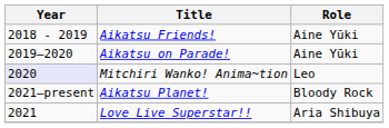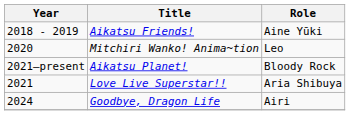- row: 2019–2020 | Aikatsu on Parade! | Aine Yūki
Mitchiri Wanko! Anima~tion | Year: lavender background -> no background
+ row: 2024 | Goodbye, Dragon Life | Airi
